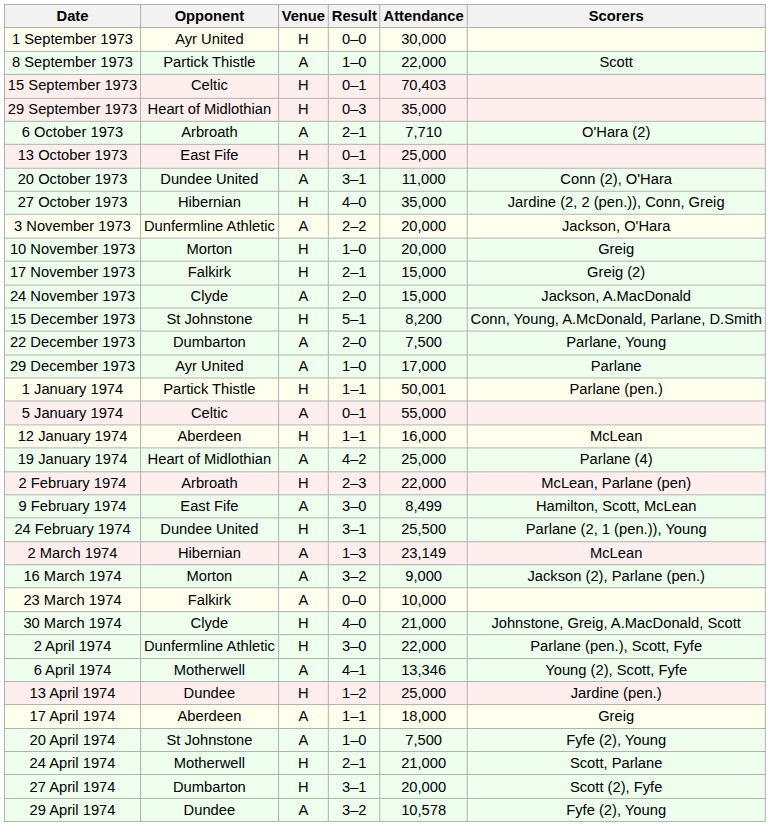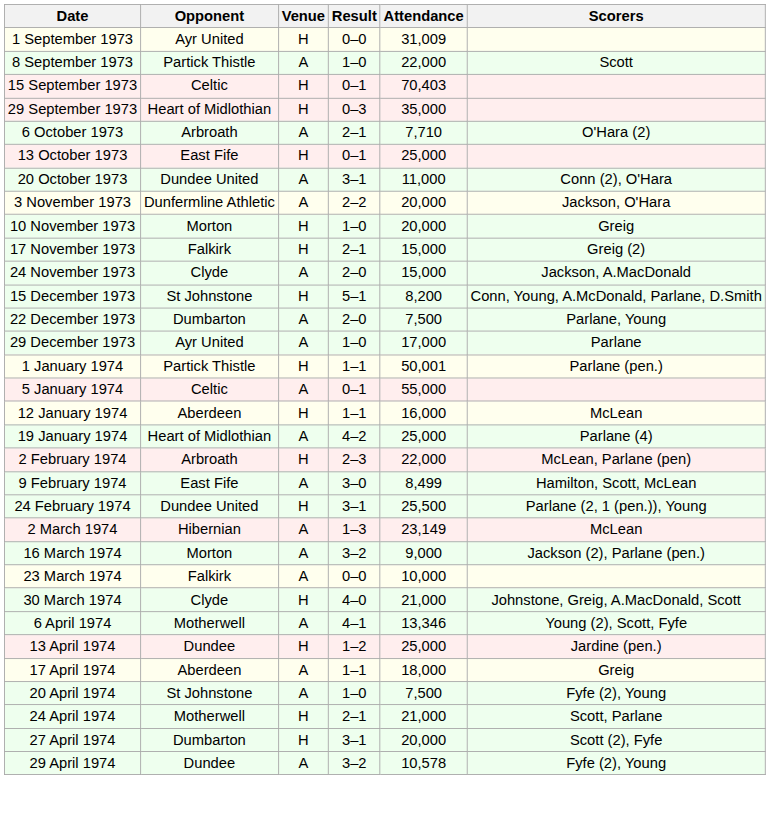1 September 1973 | Attendance: 30,000 -> 31,009
- row: 27 October 1973 | Hibernian | H | 4–0 | 35,000 | Jardine (2, 2 (pen.)), Conn, Greig
- row: 2 April 1974 | Dunfermline Athletic | H | 3–0 | 22,000 | Parlane (pen.), Scott, Fyfe
